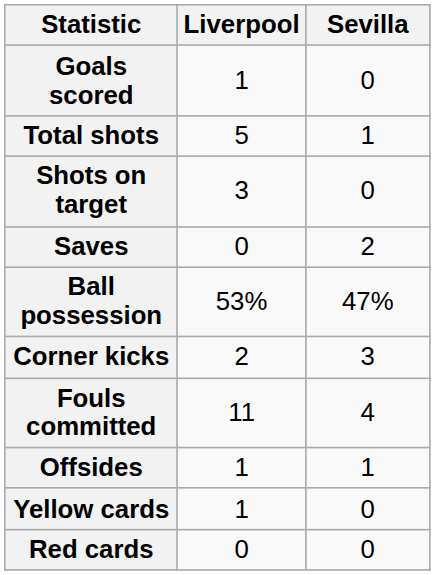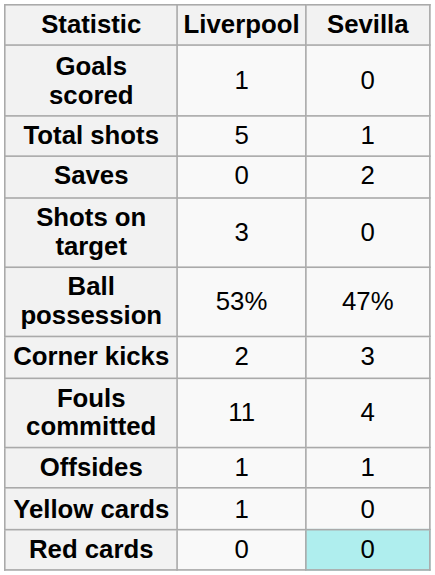rows swapped: Shots on target <-> Saves
Red cards | Sevilla: no background -> paleturquoise background
